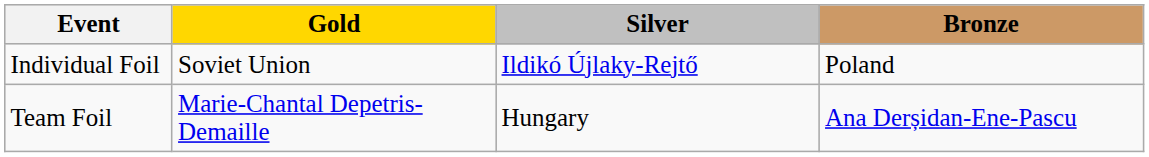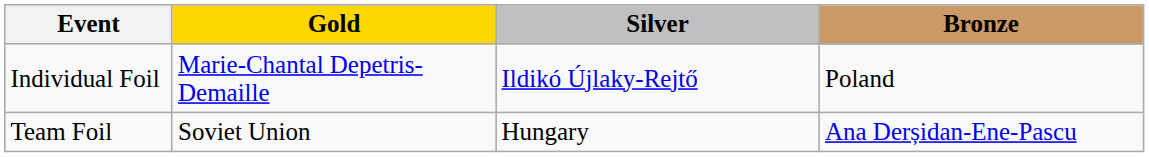Individual Foil | Gold: Soviet Union -> Marie-Chantal Depetris-Demaille
Team Foil | Gold: Marie-Chantal Depetris-Demaille -> Soviet Union
